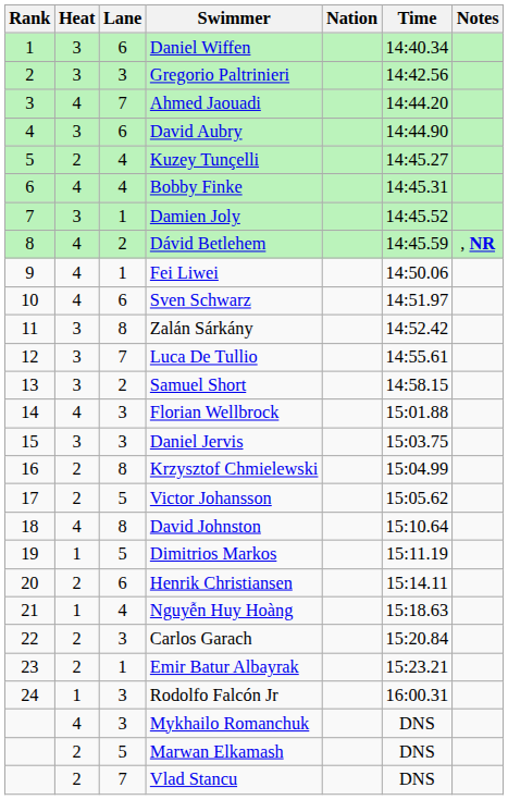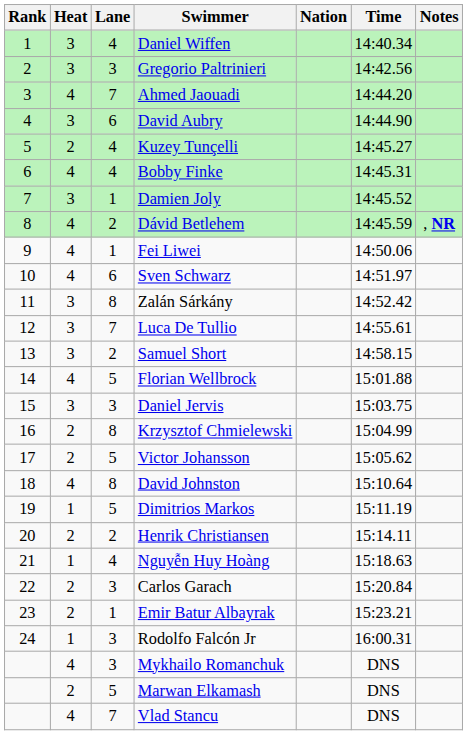Daniel Wiffen | Lane: 6 -> 4
Florian Wellbrock | Lane: 3 -> 5
Henrik Christiansen | Lane: 6 -> 2
Vlad Stancu | Heat: 2 -> 4
